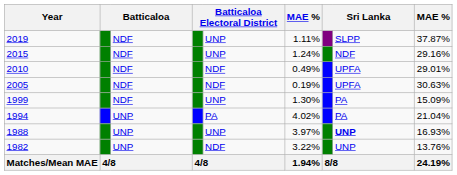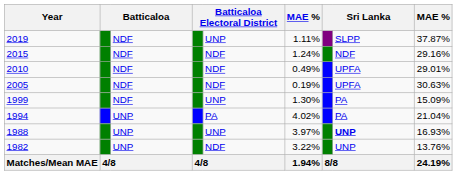2015 | column 5: UNP -> NDF
